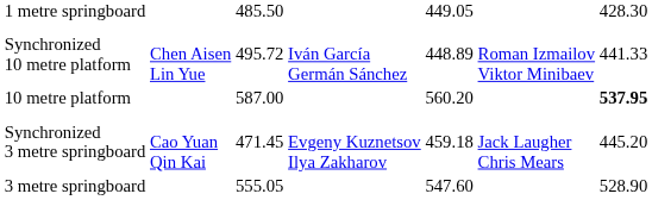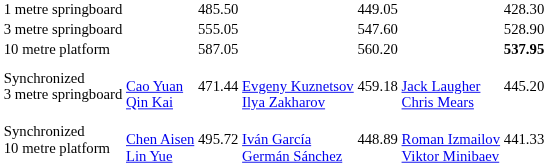rows swapped: 3 metre springboard <-> Synchronized 10 metre platform
10 metre platform | column 3: 587.00 -> 587.05
Synchronized 3 metre springboard | column 3: 471.45 -> 471.44
